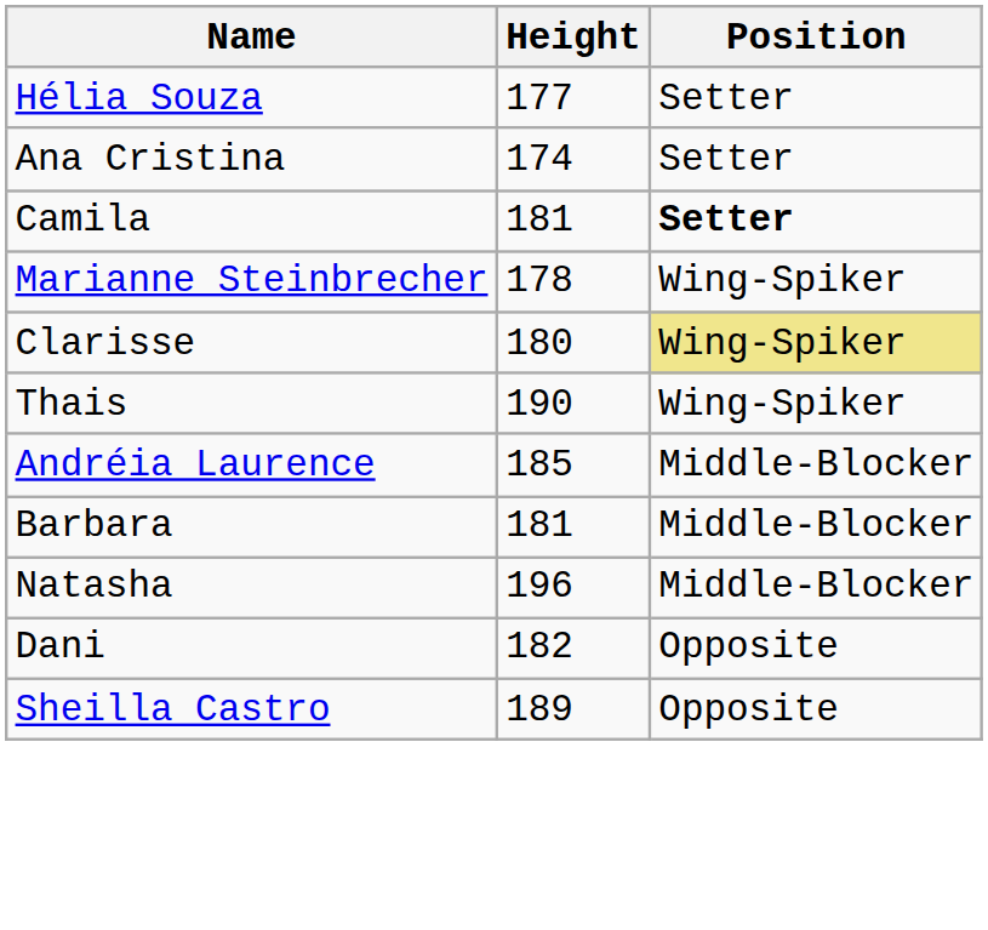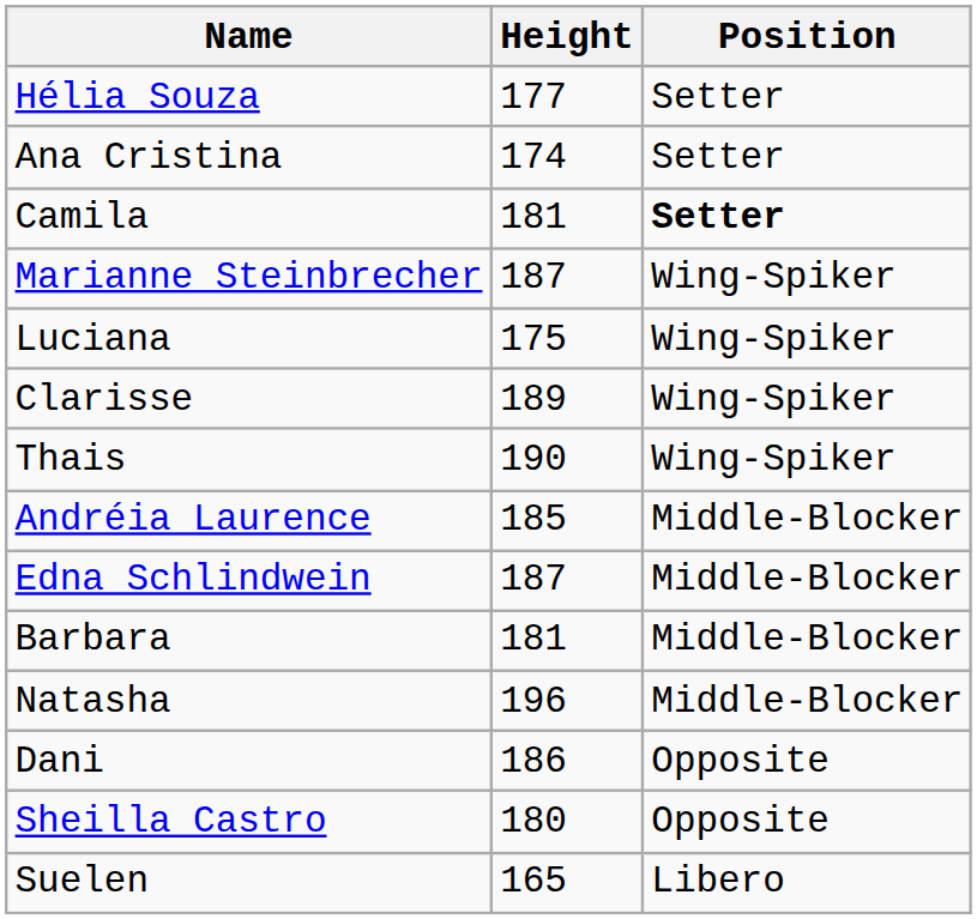Marianne Steinbrecher | Height: 178 -> 187
+ row: Luciana | 175 | Wing-Spiker
Clarisse | Height: 180 -> 189
Clarisse | Position: khaki background -> no background
+ row: Edna Schlindwein | 187 | Middle-Blocker
Dani | Height: 182 -> 186
Sheilla Castro | Height: 189 -> 180
+ row: Suelen | 165 | Libero
